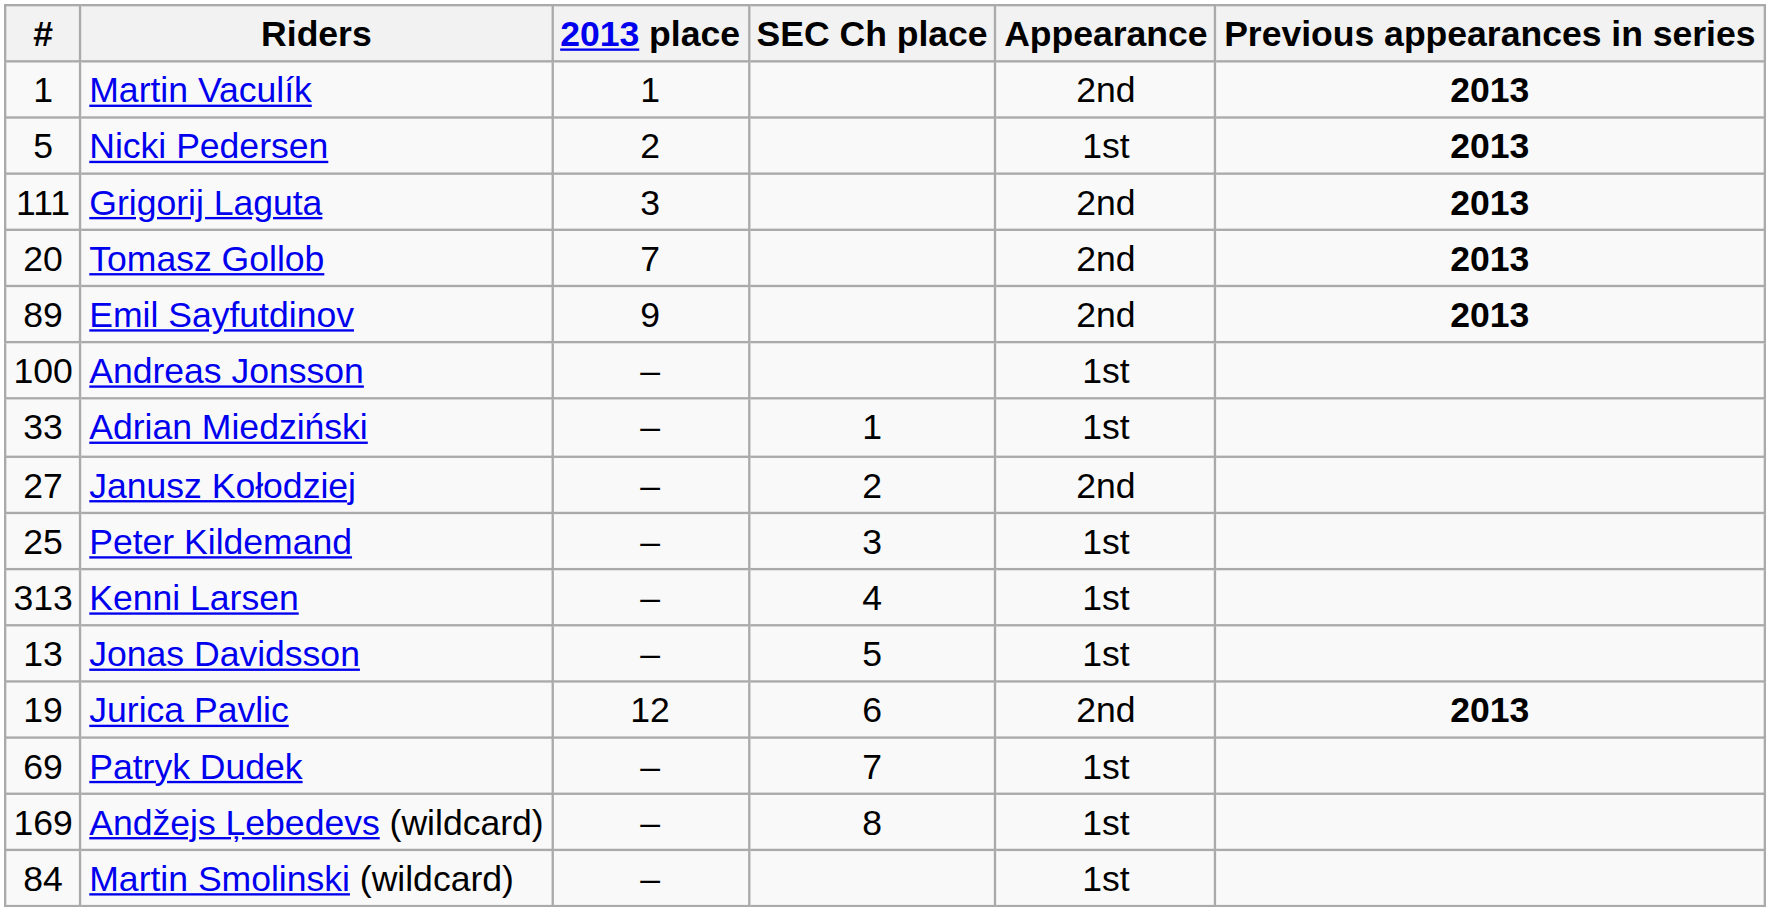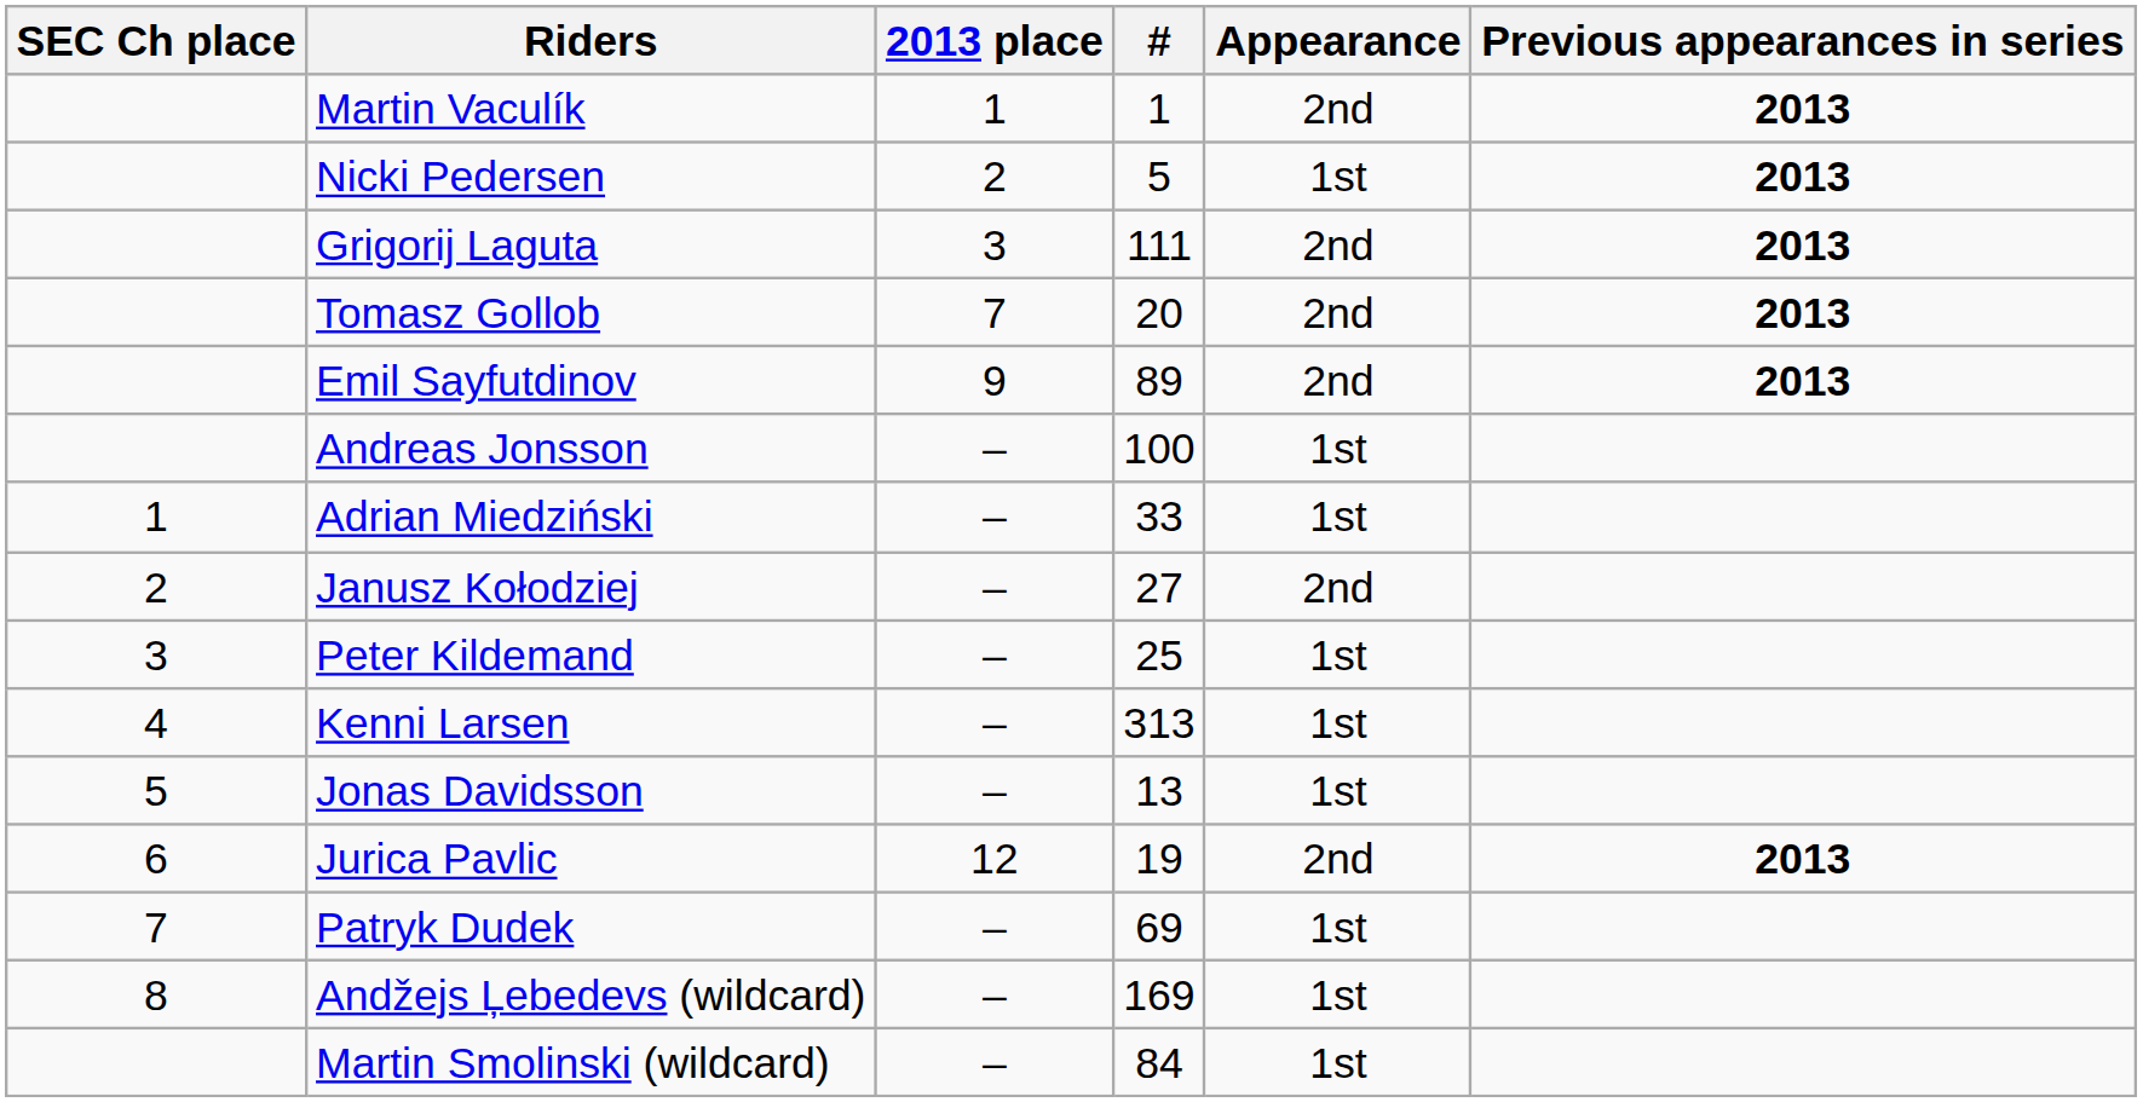columns swapped: # <-> SEC Ch place
